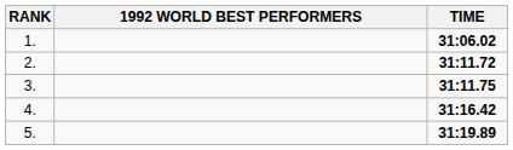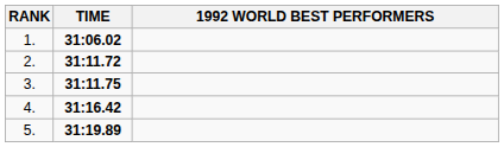columns swapped: 1992 WORLD BEST PERFORMERS <-> TIME
